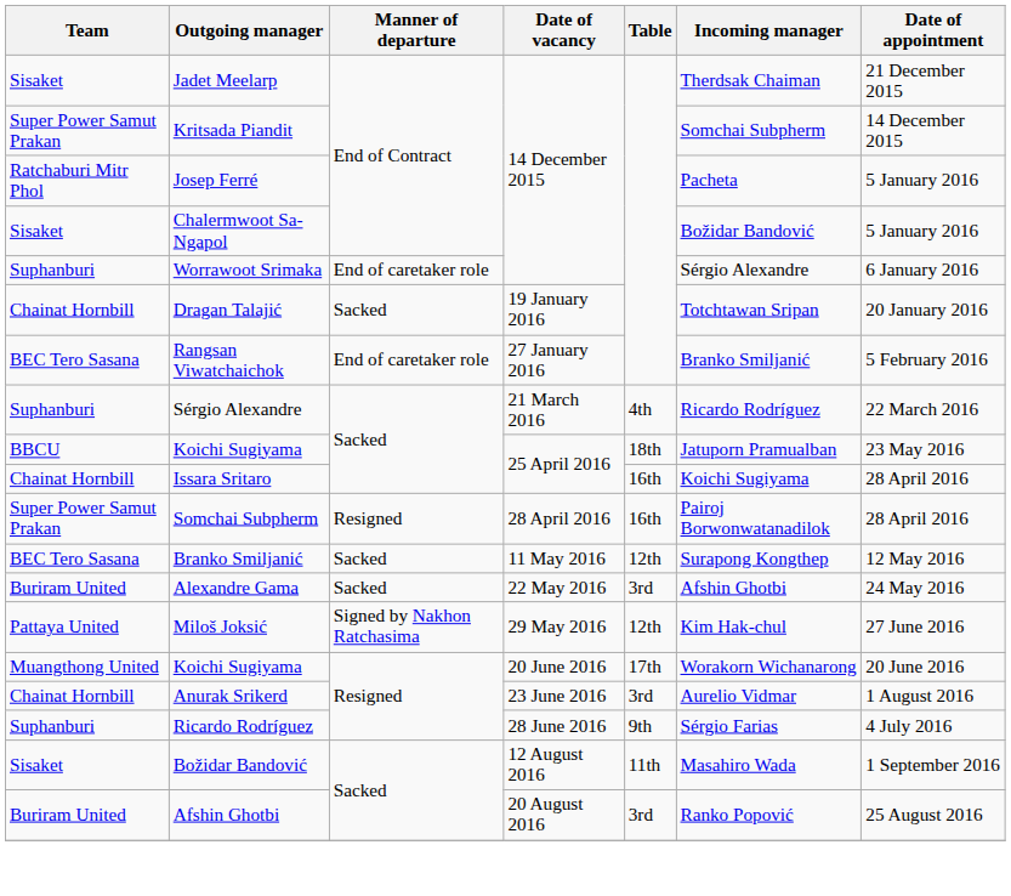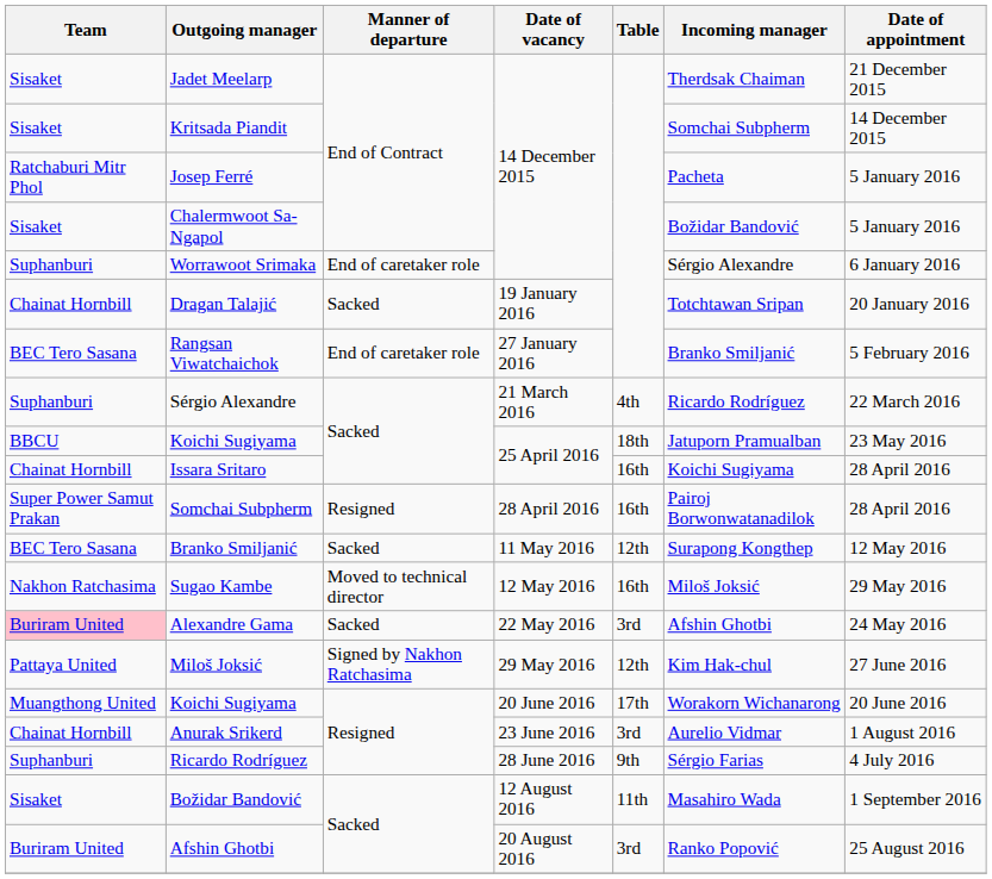Kritsada Piandit | Team: Super Power Samut Prakan -> Sisaket
+ row: Nakhon Ratchasima | Sugao Kambe | Moved to technical director | 12 May 2016 | 16th | Miloš Joksić | 29 May 2016
Alexandre Gama | Team: no background -> pink background
